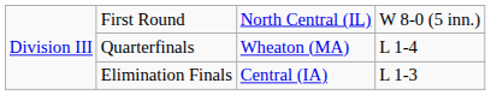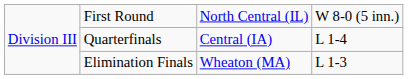Quarterfinals | column 3: Wheaton (MA) -> Central (IA)
Elimination Finals | column 3: Central (IA) -> Wheaton (MA)
